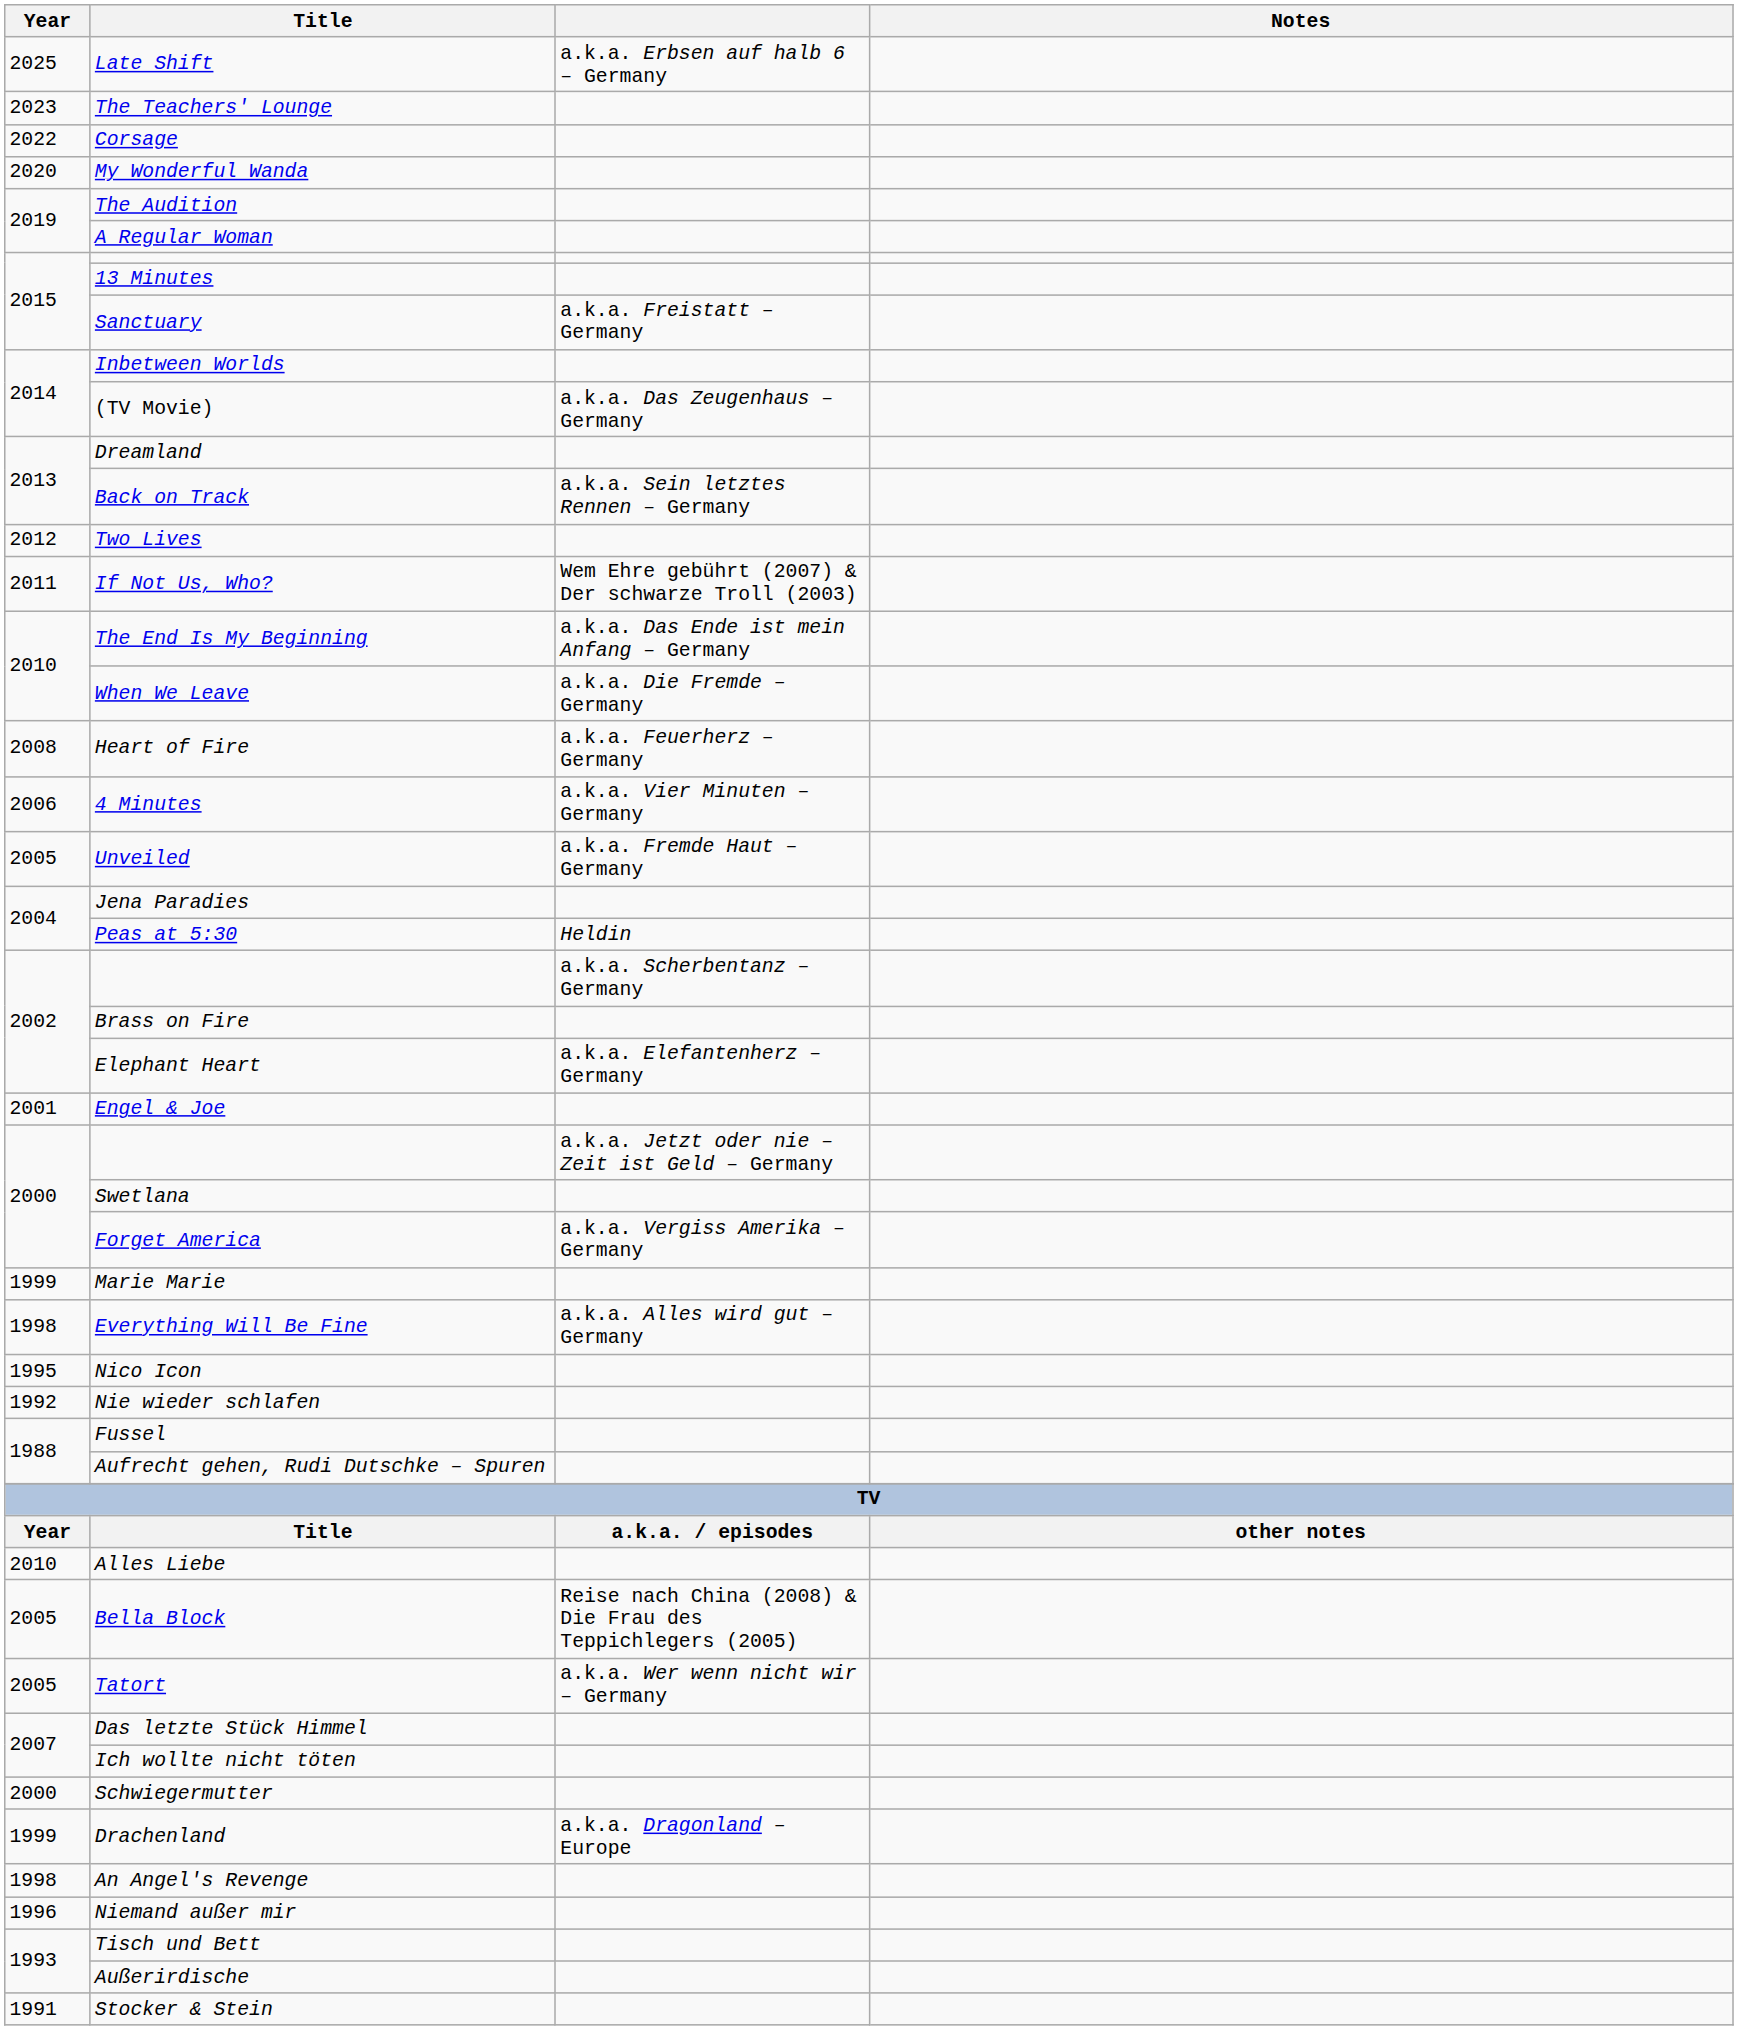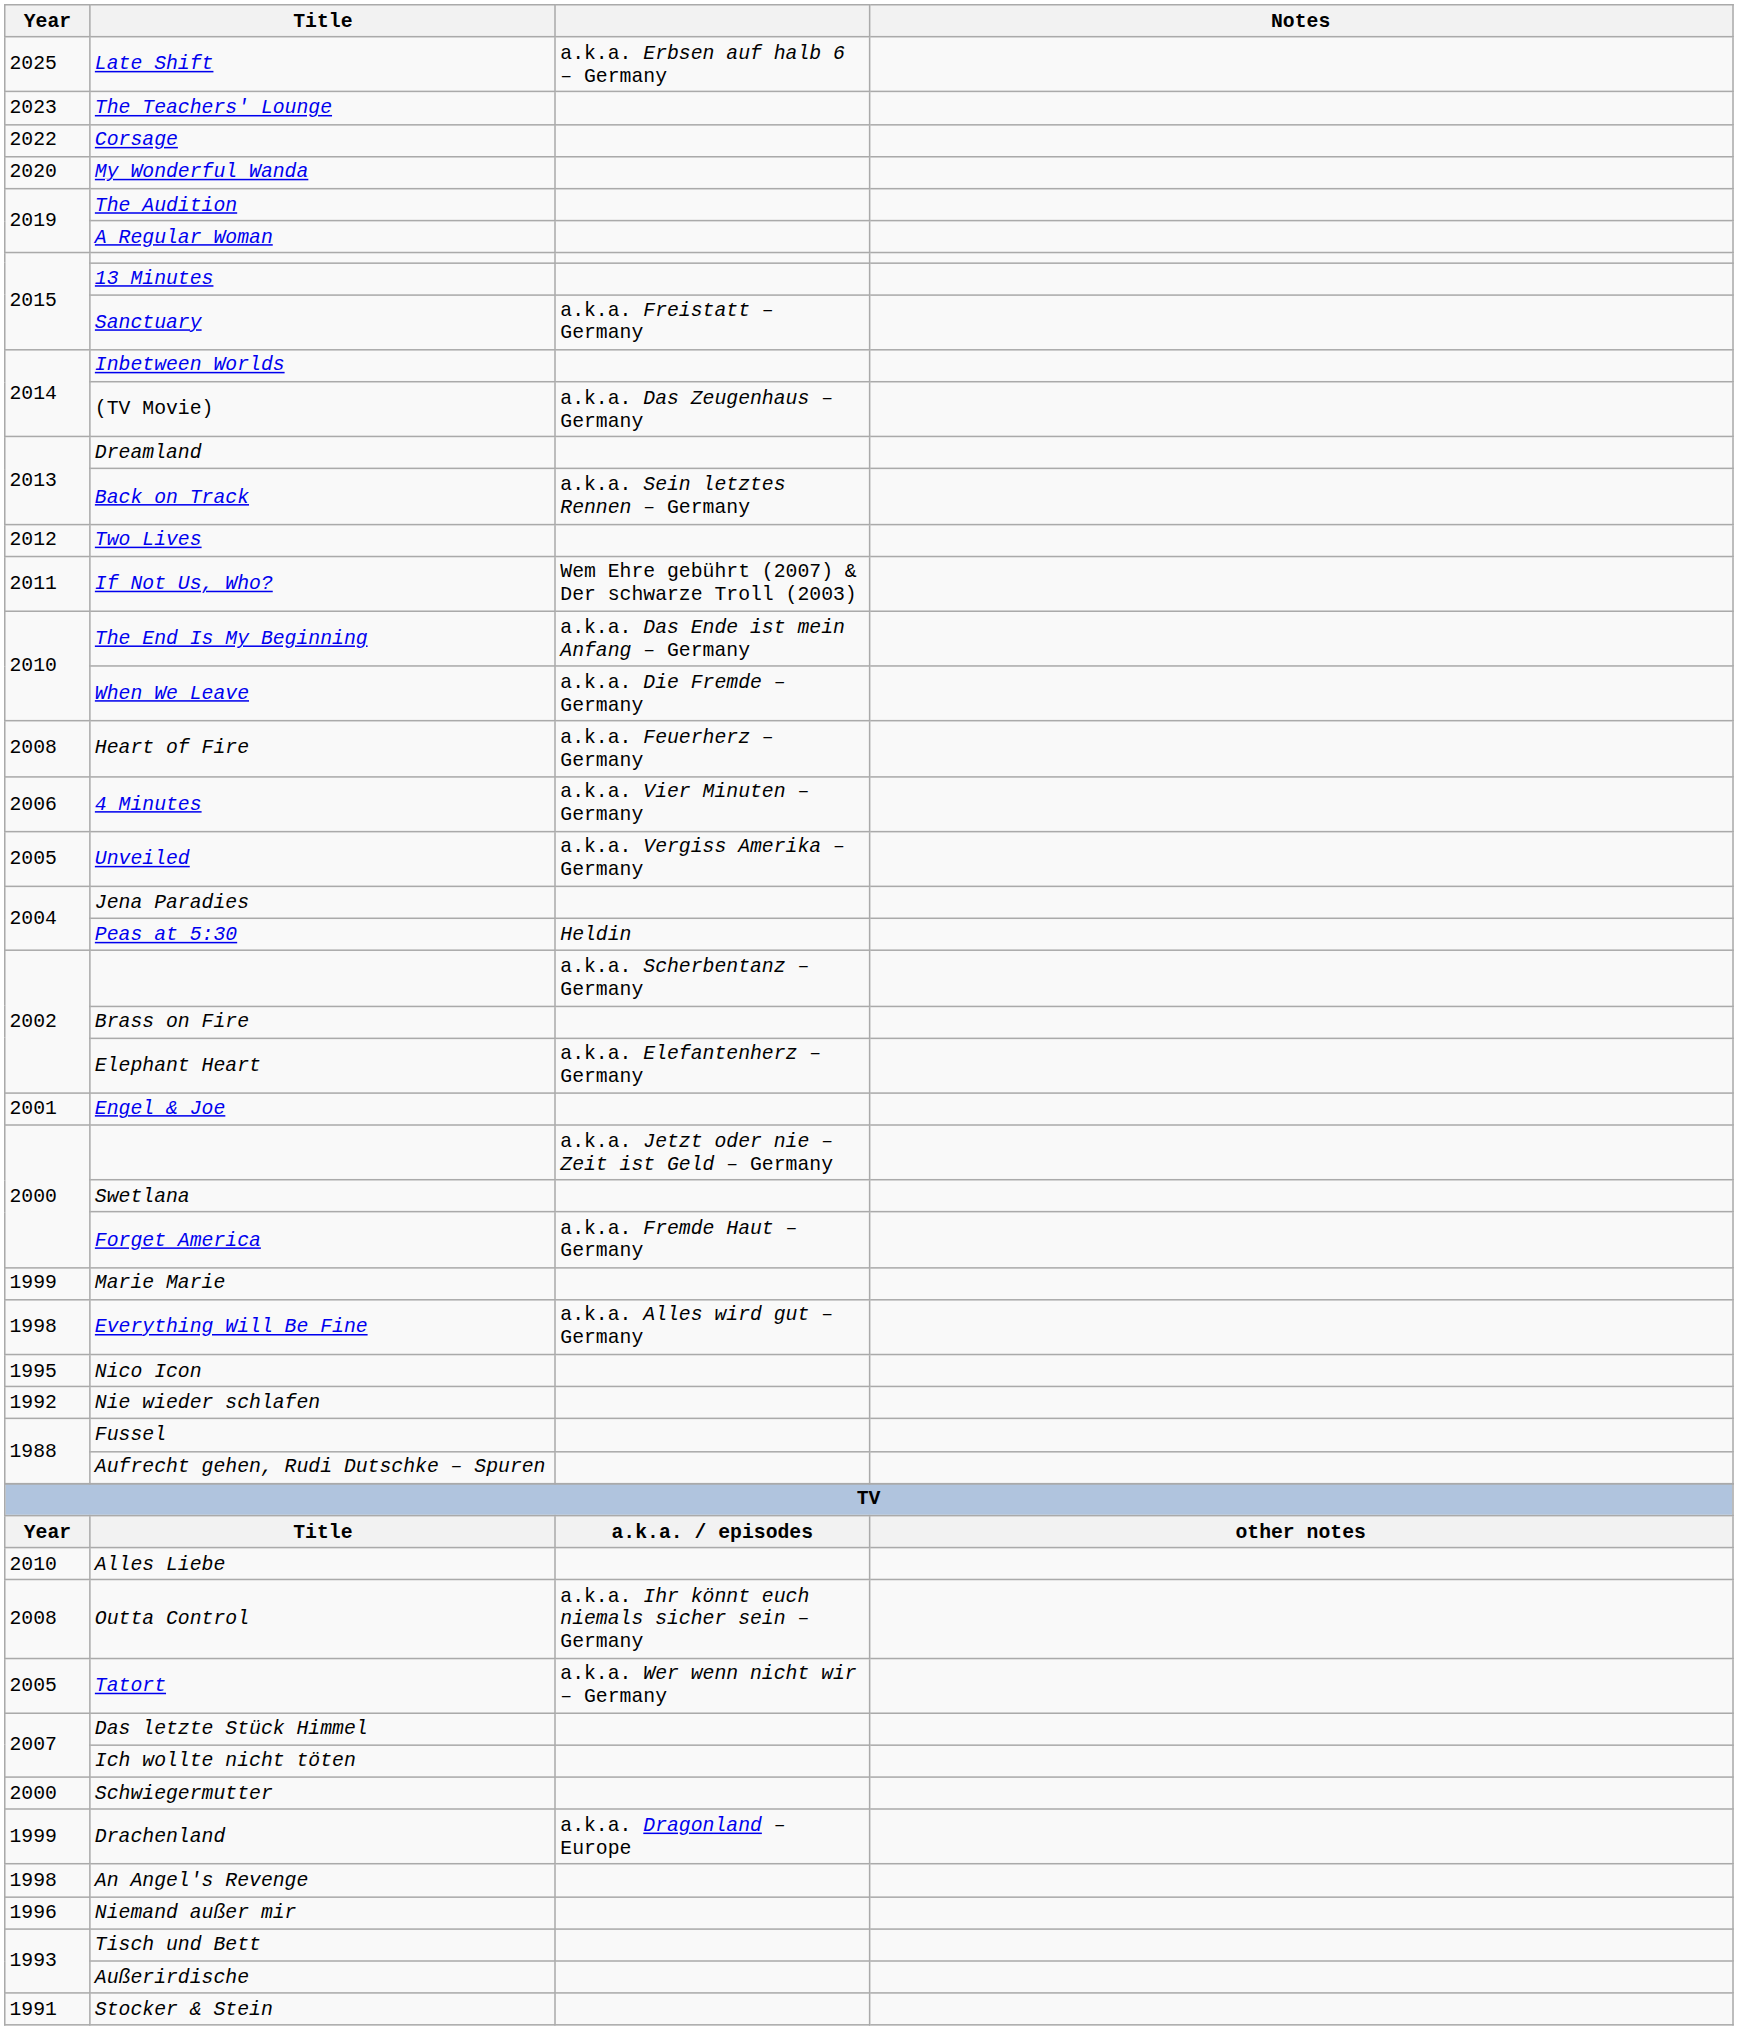Unveiled | column 3: a.k.a. Fremde Haut – Germany -> a.k.a. Vergiss Amerika – Germany
Forget America | column 3: a.k.a. Vergiss Amerika – Germany -> a.k.a. Fremde Haut – Germany
+ row: 2008 | Outta Control | a.k.a. Ihr könnt euch niemals sicher sein – Germany
- row: 2005 | Bella Block | Reise nach China (2008) & Die Frau des Teppichlegers (2005)
